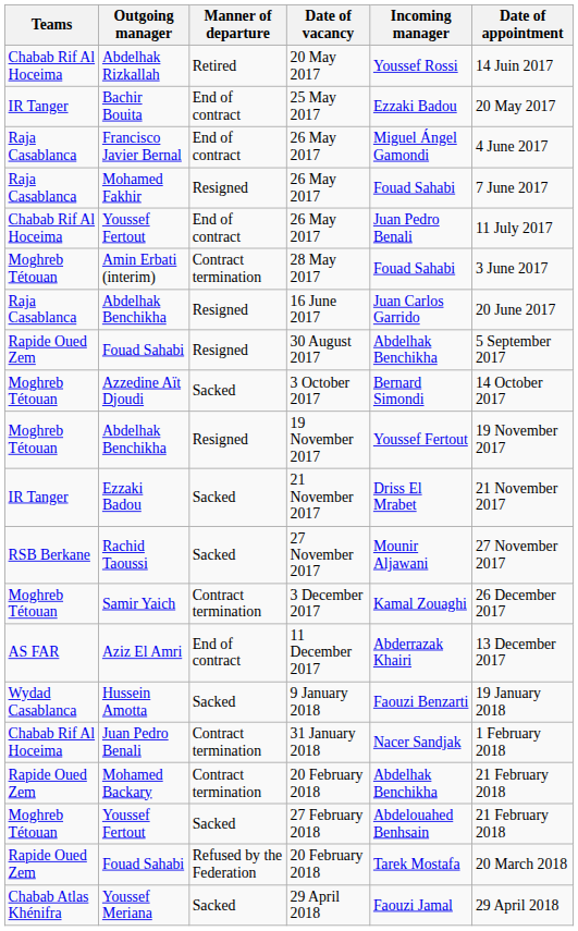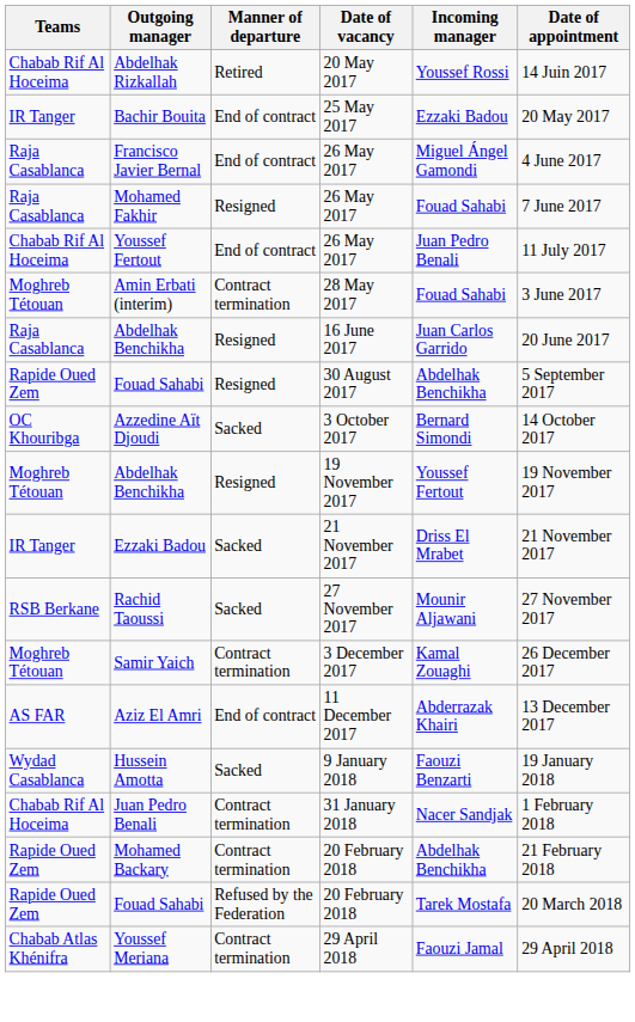Azzedine Aït Djoudi | Teams: Moghreb Tétouan -> OC Khouribga
- row: Moghreb Tétouan | Youssef Fertout | Sacked | 27 February 2018 | Abdelouahed Benhsain | 21 February 2018
Youssef Meriana | Manner of departure: Sacked -> Contract termination
